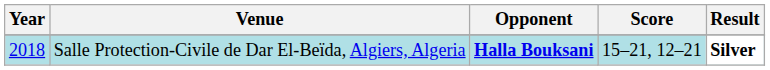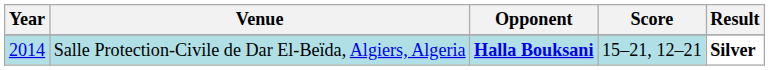Salle Protection-Civile de Dar El-Beïda, Algiers, Algeria | Year: 2018 -> 2014
